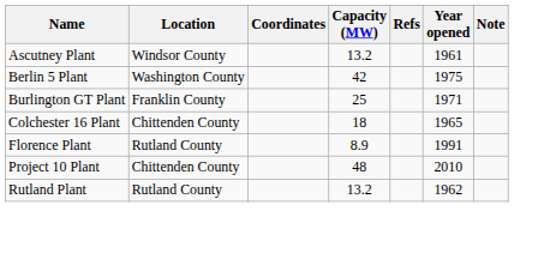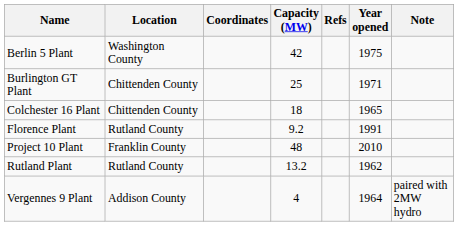- row: Ascutney Plant | Windsor County | 13.2 | 1961
Burlington GT Plant | Location: Franklin County -> Chittenden County
Florence Plant | Capacity (MW): 8.9 -> 9.2
Project 10 Plant | Location: Chittenden County -> Franklin County
+ row: Vergennes 9 Plant | Addison County | 4 | 1964 | paired with 2MW hydro
